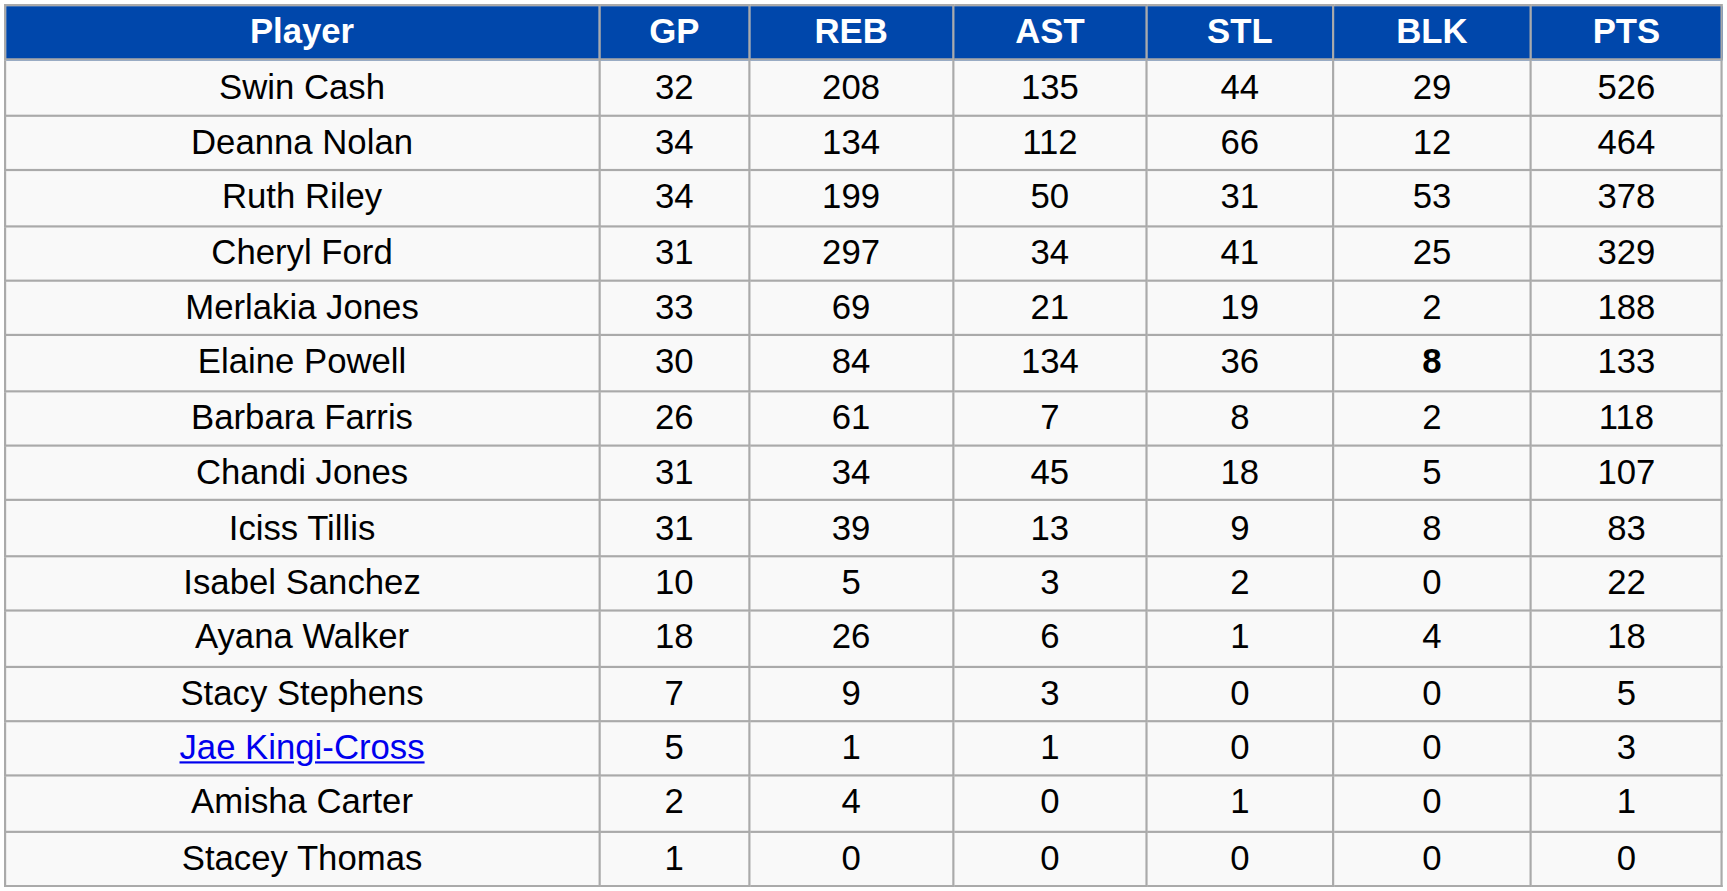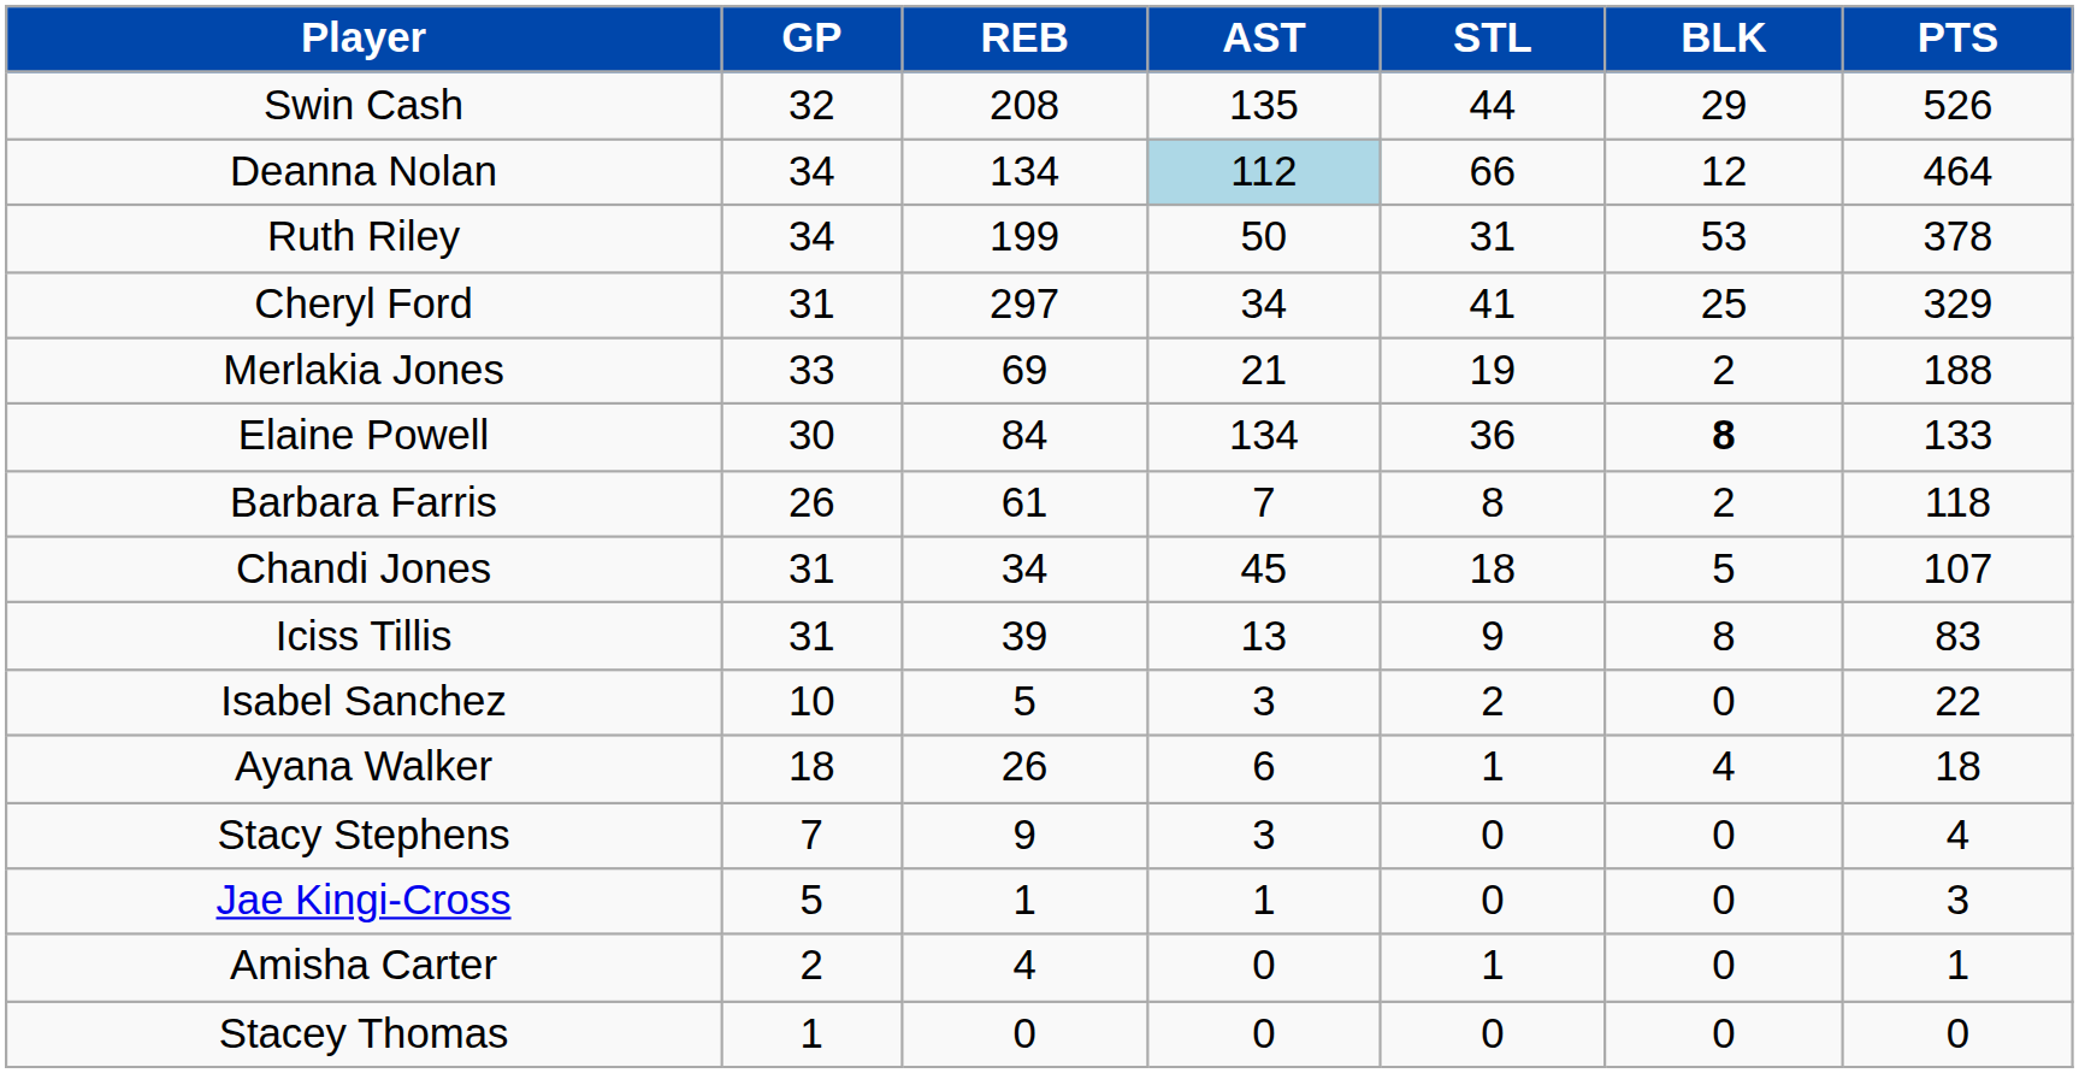Deanna Nolan | AST: no background -> lightblue background
Stacy Stephens | PTS: 5 -> 4
